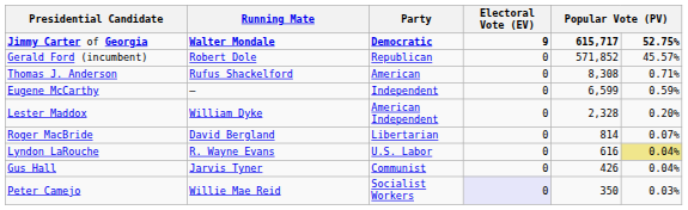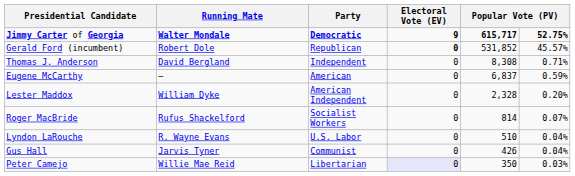Gerald Ford (incumbent) | Electoral Vote (EV): normal -> bold
Gerald Ford (incumbent) | column 5: 571,852 -> 531,852
Thomas J. Anderson | Running Mate: Rufus Shackelford -> David Bergland
Thomas J. Anderson | Party: American -> Independent
Eugene McCarthy | Party: Independent -> American
Eugene McCarthy | column 5: 6,599 -> 6,837
Roger MacBride | Running Mate: David Bergland -> Rufus Shackelford
Roger MacBride | Party: Libertarian -> Socialist Workers
Lyndon LaRouche | column 5: 616 -> 510
Lyndon LaRouche | column 6: khaki background -> no background
Peter Camejo | Party: Socialist Workers -> Libertarian
